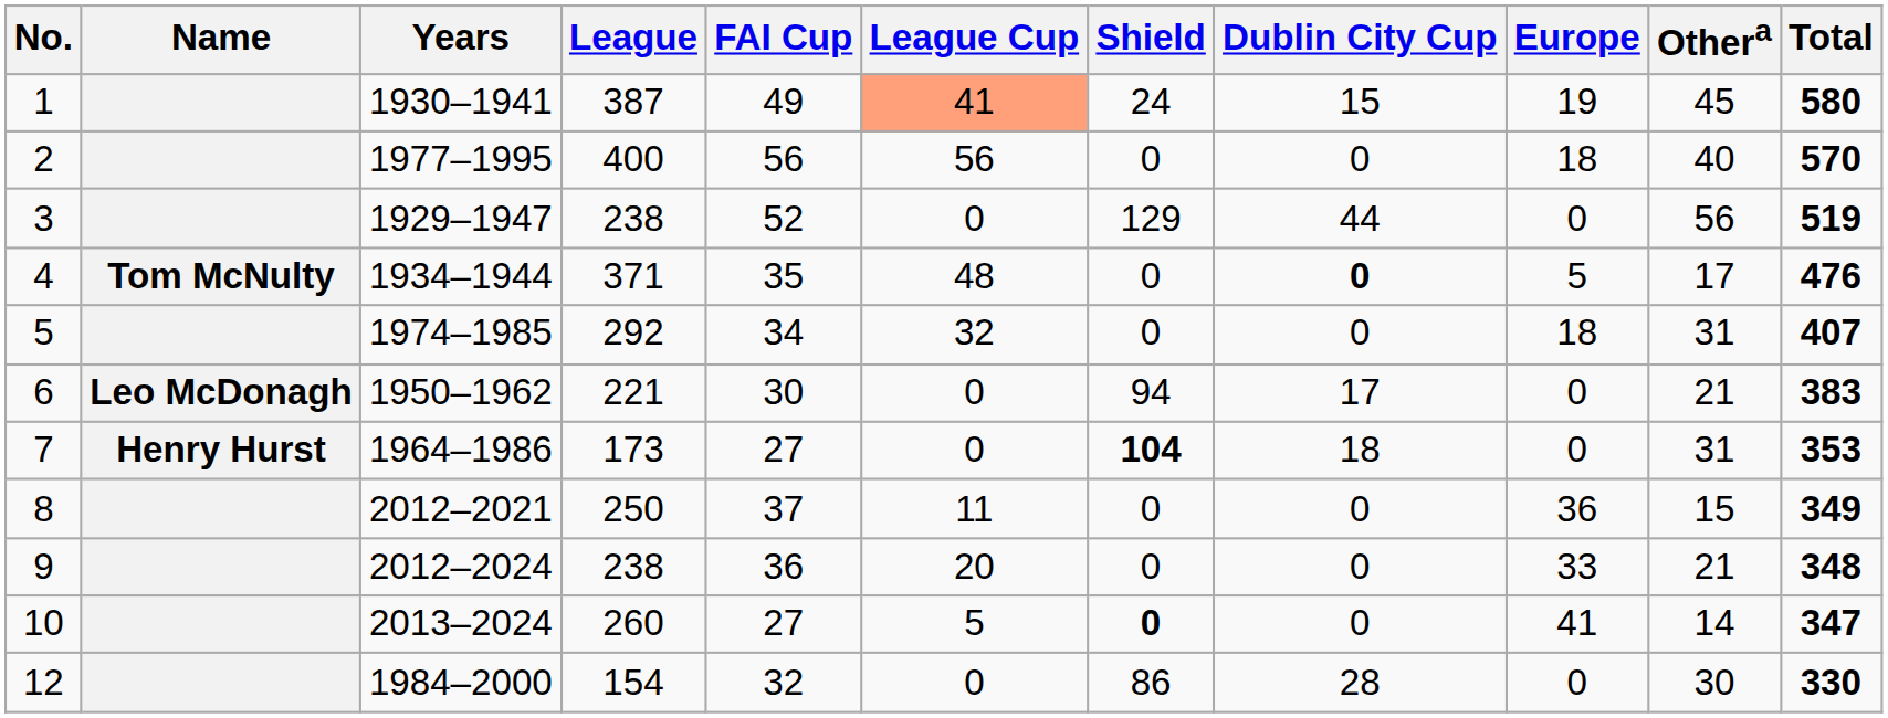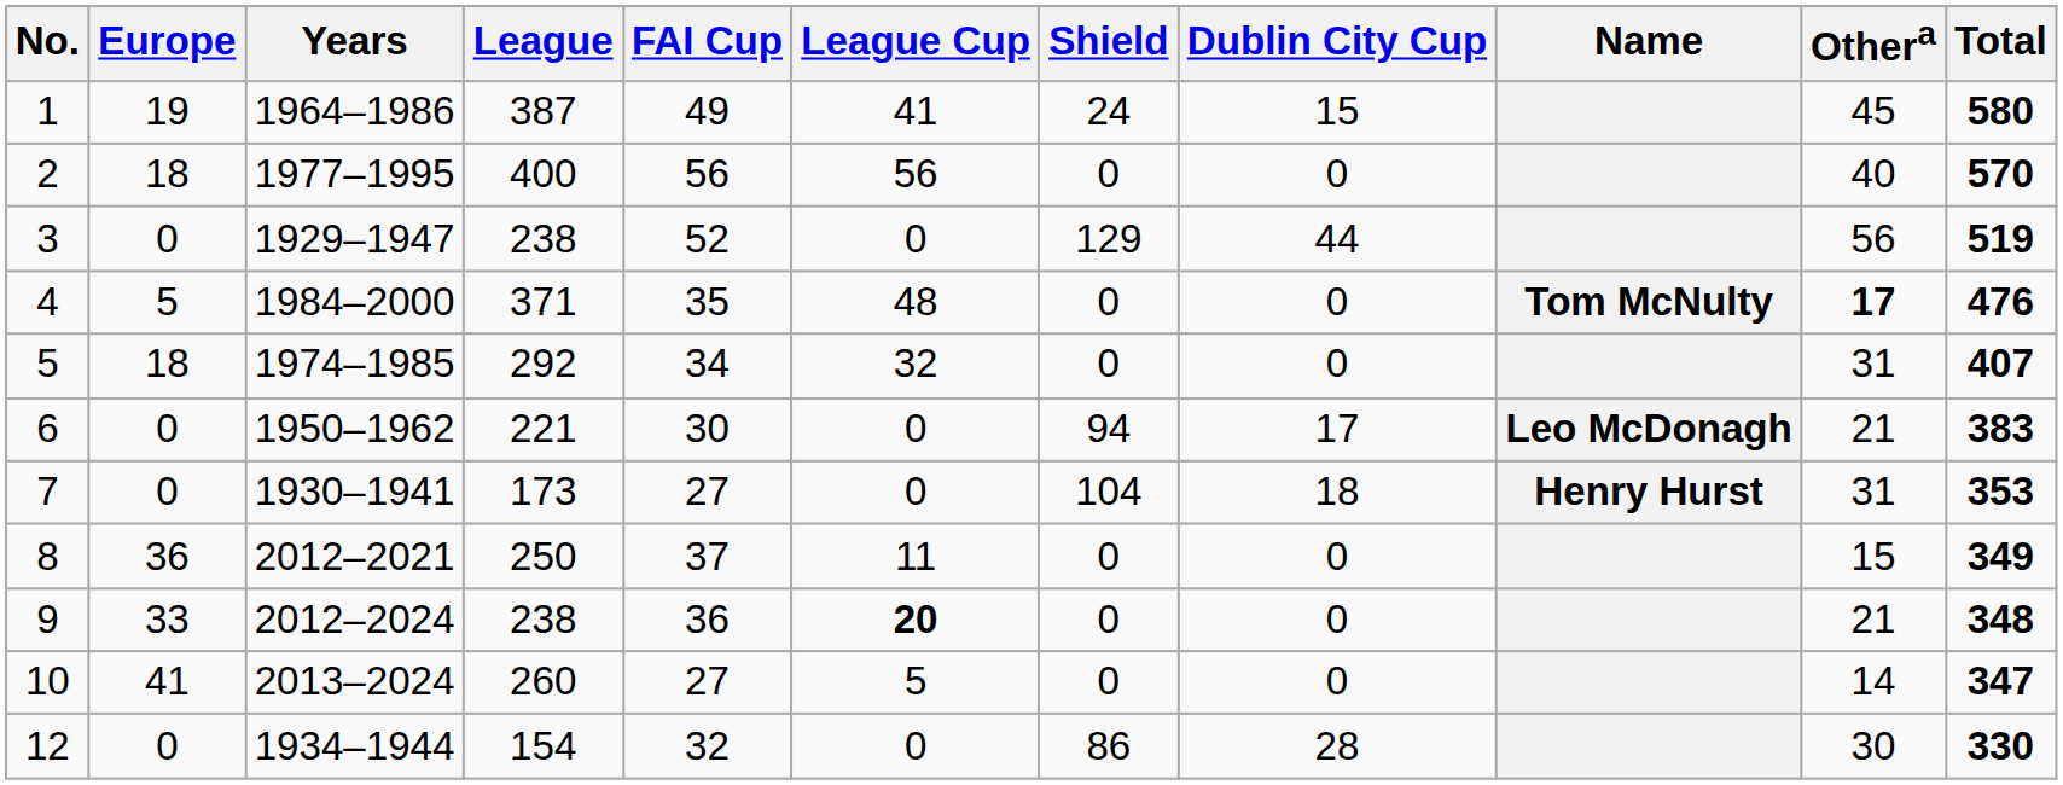columns swapped: Name <-> Europe
1 | Years: 1930–1941 -> 1964–1986
1 | League Cup: lightsalmon background -> no background
4 | Years: 1934–1944 -> 1984–2000
4 | Dublin City Cup: bold -> normal
4 | Othera: normal -> bold
7 | Years: 1964–1986 -> 1930–1941
7 | Shield: bold -> normal
9 | League Cup: normal -> bold
10 | Shield: bold -> normal
12 | Years: 1984–2000 -> 1934–1944
